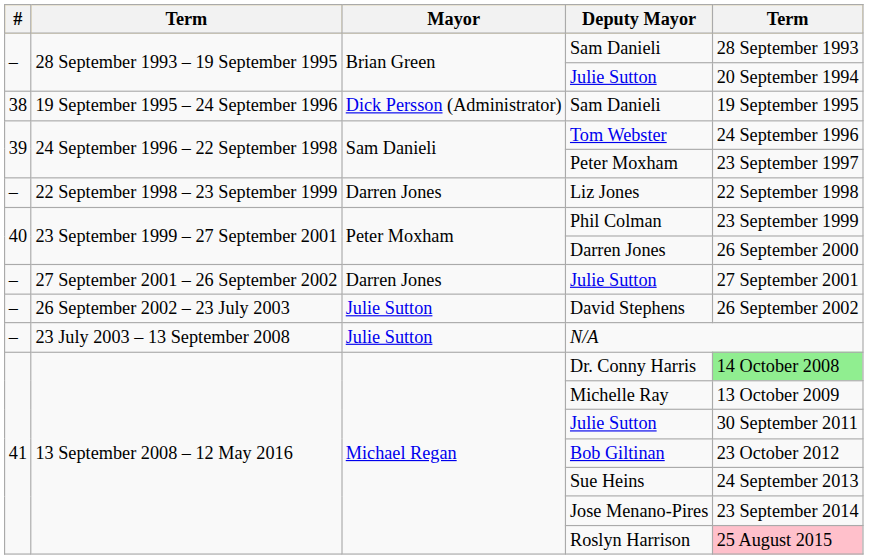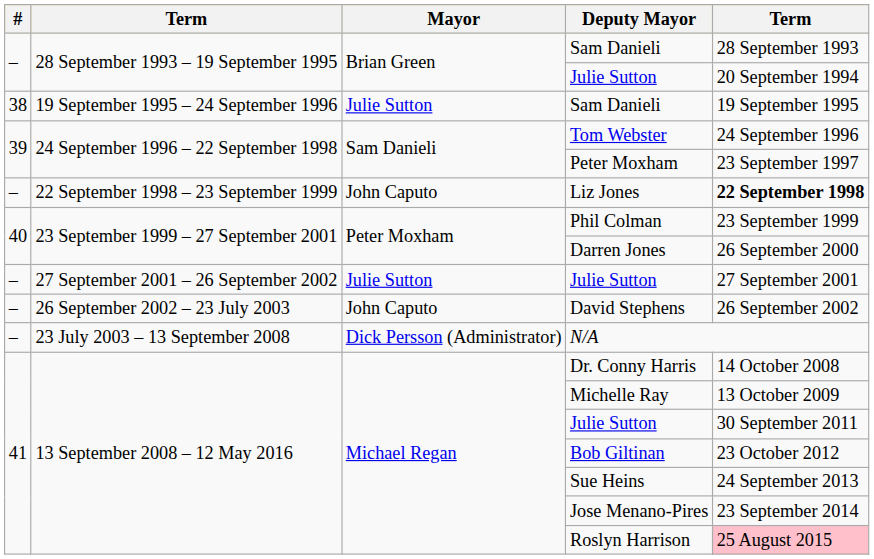19 September 1995 – 24 September 1996 / Sam Danieli | Mayor: Dick Persson (Administrator) -> Julie Sutton
Liz Jones | Mayor: Darren Jones -> John Caputo
Liz Jones | column 5: normal -> bold
27 September 2001 – 26 September 2002 / Julie Sutton | Mayor: Darren Jones -> Julie Sutton
David Stephens | Mayor: Julie Sutton -> John Caputo
N/A | Mayor: Julie Sutton -> Dick Persson (Administrator)
Dr. Conny Harris | column 5: lightgreen background -> no background
